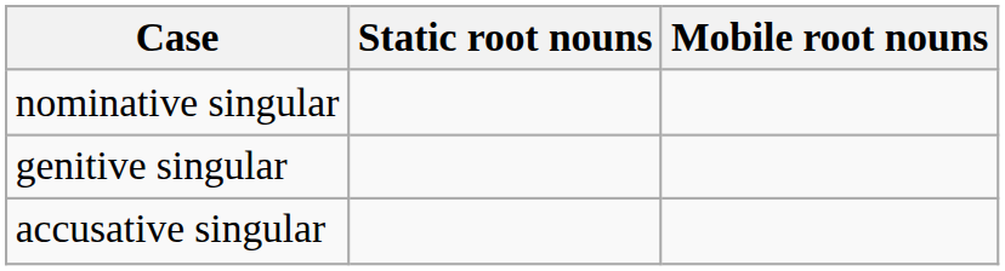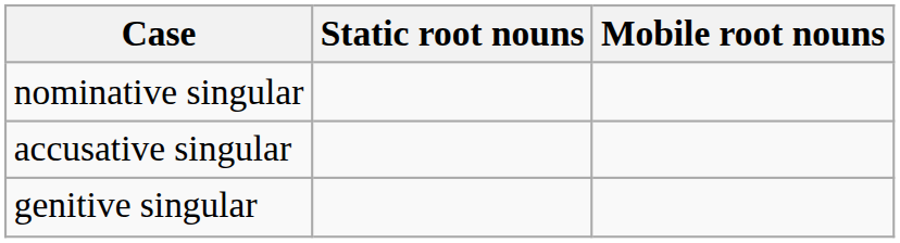rows swapped: accusative singular <-> genitive singular
